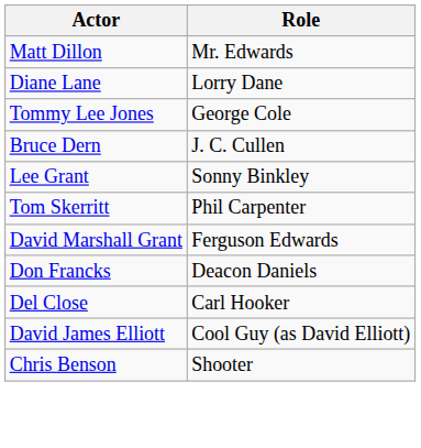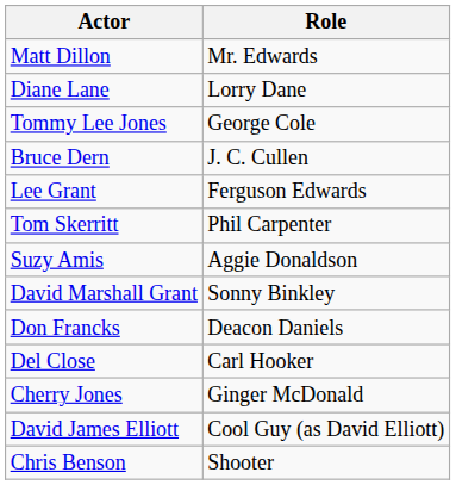Lee Grant | Role: Sonny Binkley -> Ferguson Edwards
+ row: Suzy Amis | Aggie Donaldson
David Marshall Grant | Role: Ferguson Edwards -> Sonny Binkley
+ row: Cherry Jones | Ginger McDonald
